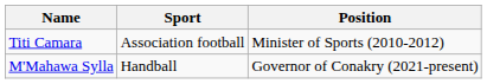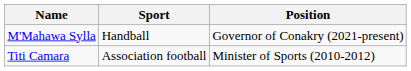rows swapped: Titi Camara <-> M'Mahawa Sylla
